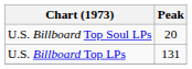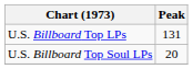rows swapped: U.S. Billboard Top LPs <-> U.S. Billboard Top Soul LPs
